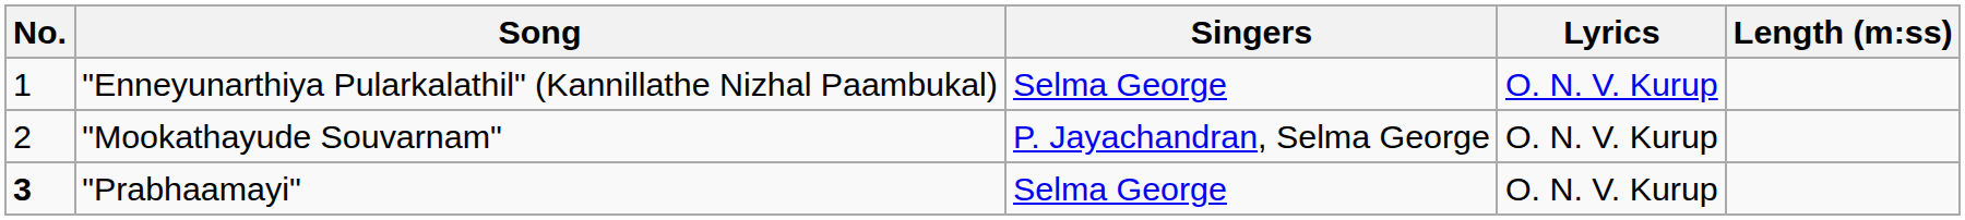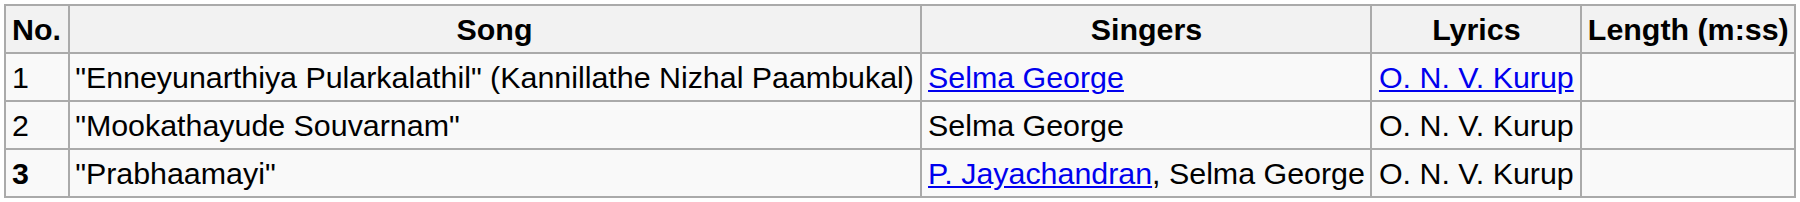"Mookathayude Souvarnam" | Singers: P. Jayachandran, Selma George -> Selma George
"Prabhaamayi" | Singers: Selma George -> P. Jayachandran, Selma George
